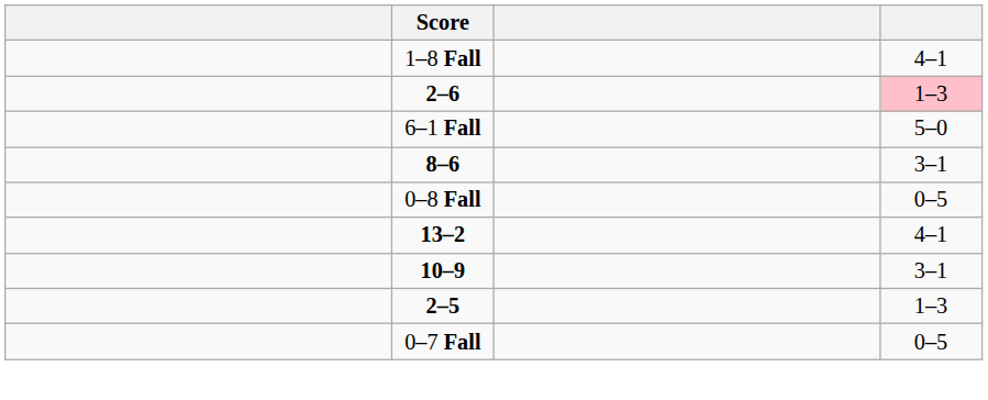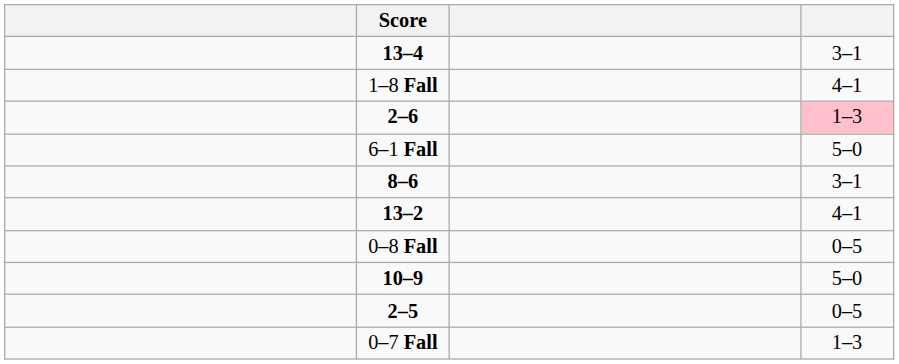+ row: 13–4 | 3–1
rows swapped: 13–2 <-> 0–8 Fall
10–9 | column 4: 3–1 -> 5–0
2–5 | column 4: 1–3 -> 0–5
0–7 Fall | column 4: 0–5 -> 1–3
